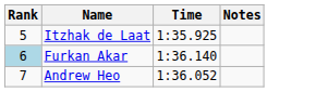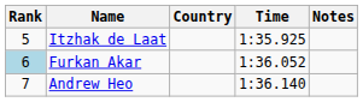+ column: Country
Furkan Akar | Time: 1:36.140 -> 1:36.052
Andrew Heo | Time: 1:36.052 -> 1:36.140
